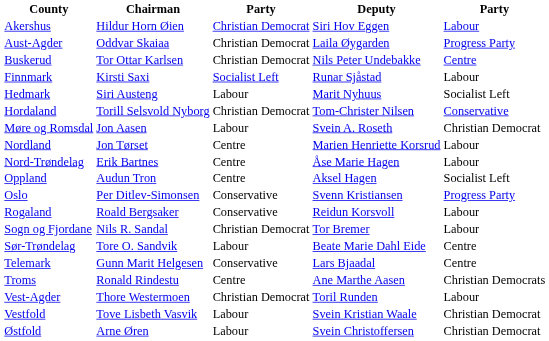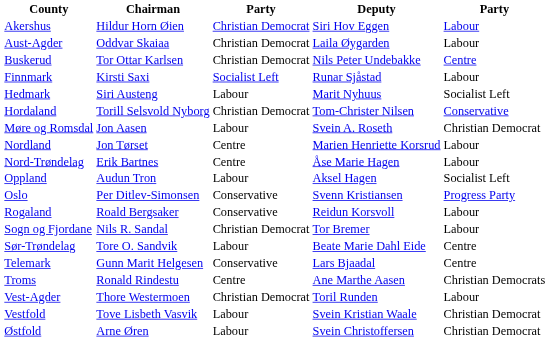Aust-Agder | column 5: Progress Party -> Labour
Oppland | column 3: Centre -> Labour
